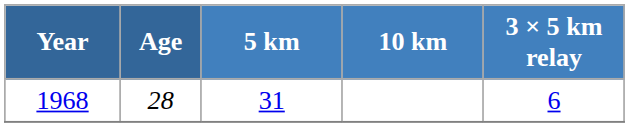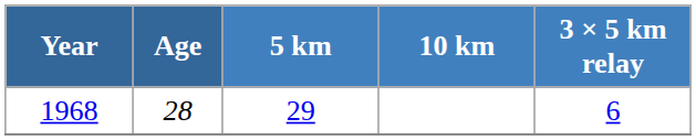1968 | 5 km: 31 -> 29
